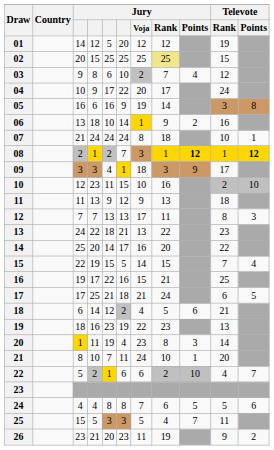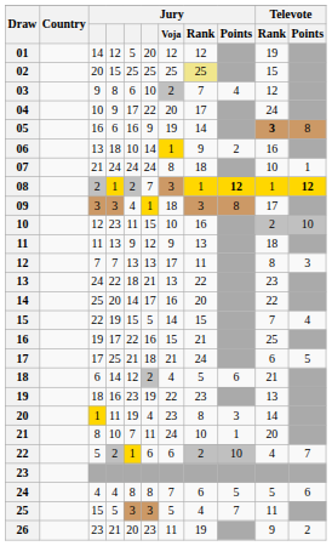05 | Televote / Rank: normal -> bold
09 | Jury / Points: 9 -> 8
